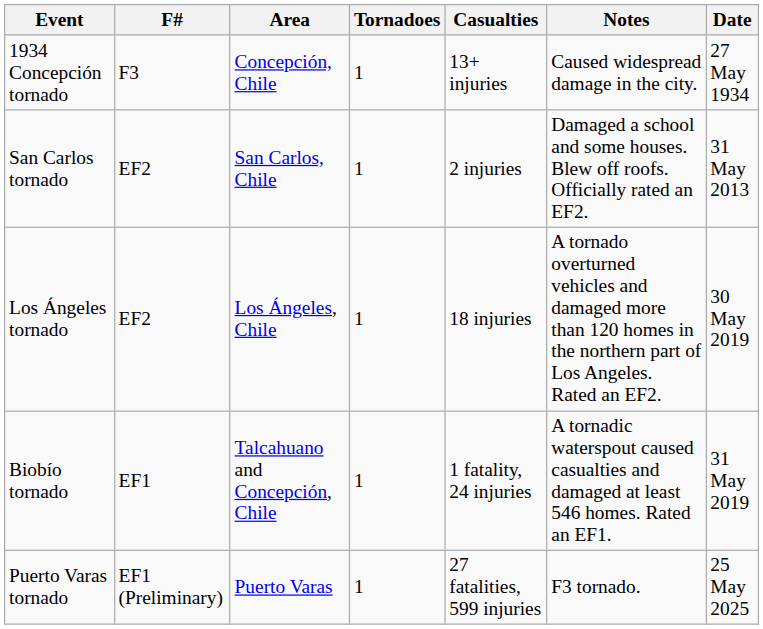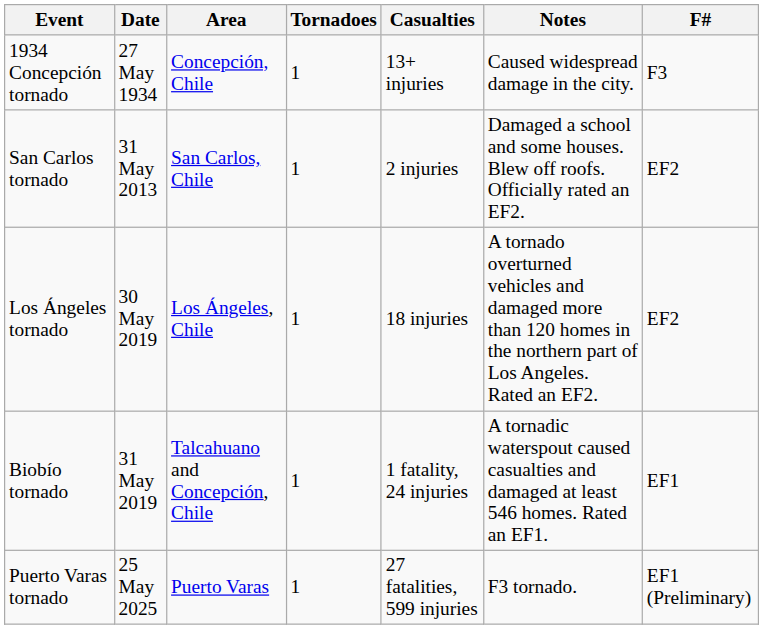columns swapped: Date <-> F#
